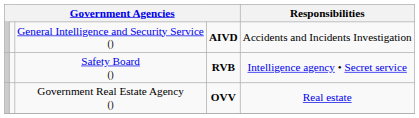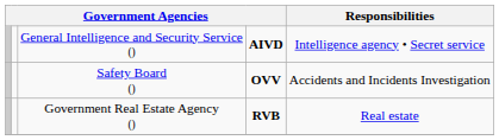General Intelligence and Security Service () | Responsibilities: Accidents and Incidents Investigation -> Intelligence agency • Secret service
Safety Board () | column 4: RVB -> OVV
Safety Board () | Responsibilities: Intelligence agency • Secret service -> Accidents and Incidents Investigation
Government Real Estate Agency () | column 4: OVV -> RVB
